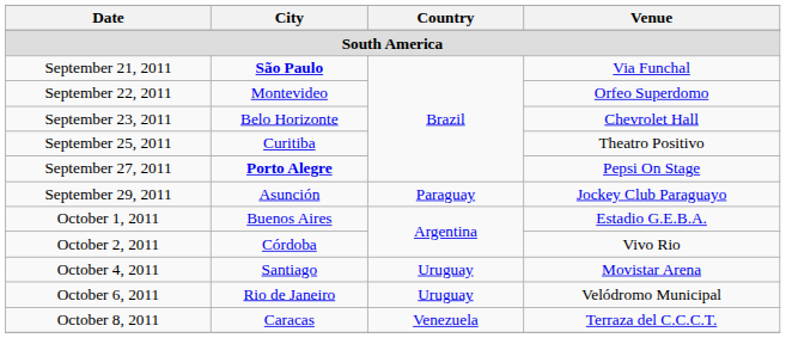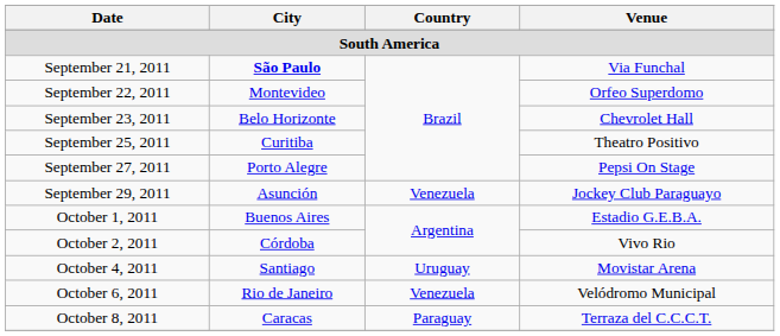September 27, 2011 | City: bold -> normal
September 29, 2011 | Country: Paraguay -> Venezuela
October 6, 2011 | Country: Uruguay -> Venezuela
October 8, 2011 | Country: Venezuela -> Paraguay
